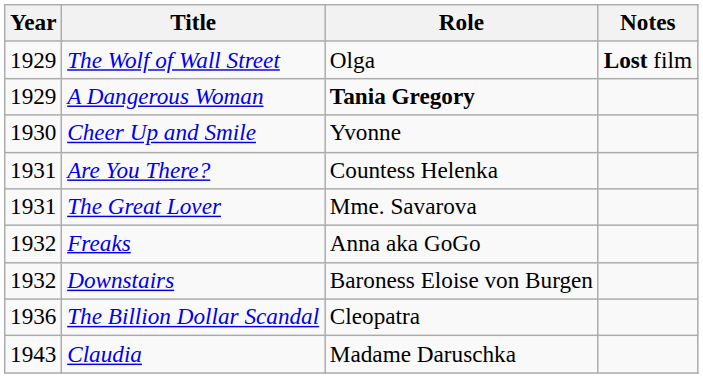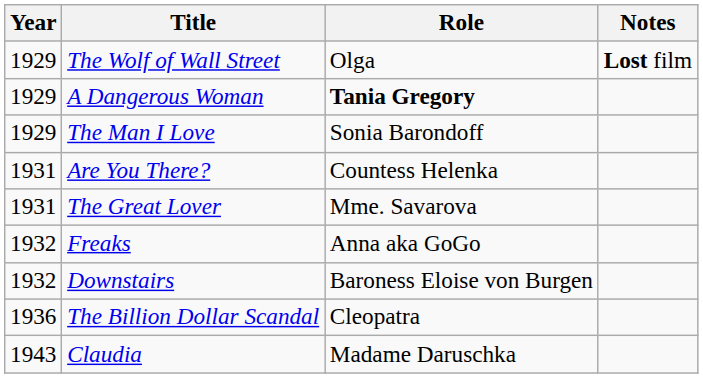+ row: 1929 | The Man I Love | Sonia Barondoff
- row: 1930 | Cheer Up and Smile | Yvonne
